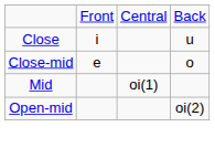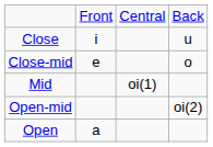+ row: Open | a
